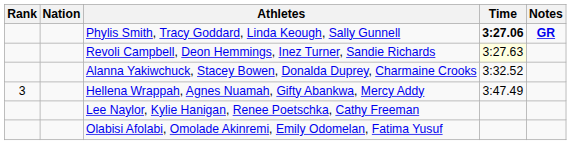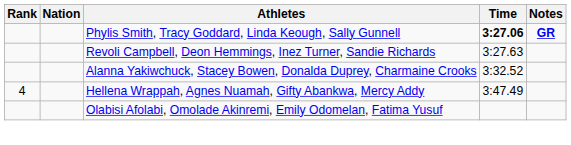Revoli Campbell, Deon Hemmings, Inez Turner, Sandie Richards | Time: lightyellow background -> no background
Hellena Wrappah, Agnes Nuamah, Gifty Abankwa, Mercy Addy | Rank: 3 -> 4
- row: Lee Naylor, Kylie Hanigan, Renee Poetschka, Cathy Freeman
